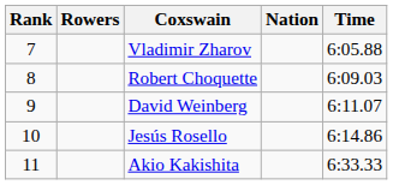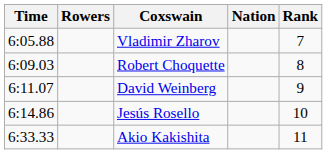columns swapped: Rank <-> Time
